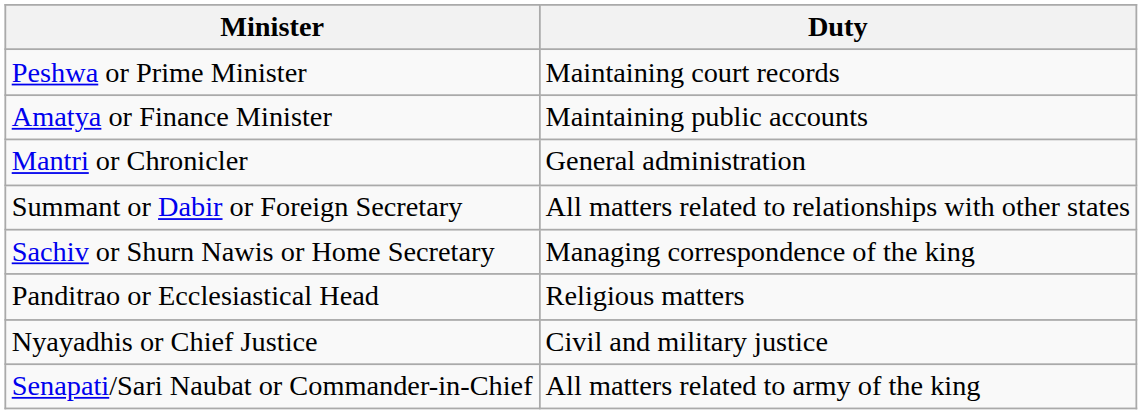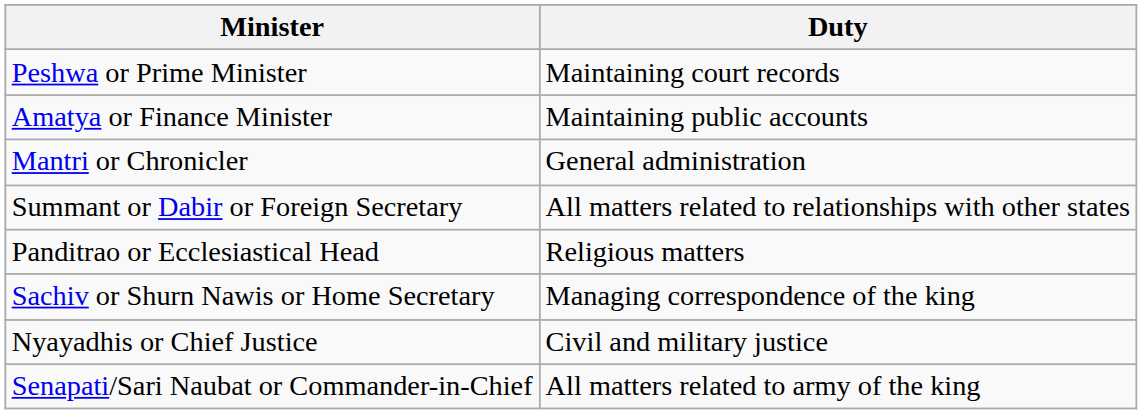rows swapped: Sachiv or Shurn Nawis or Home Secretary <-> Panditrao or Ecclesiastical Head
